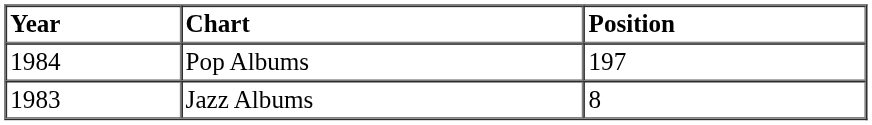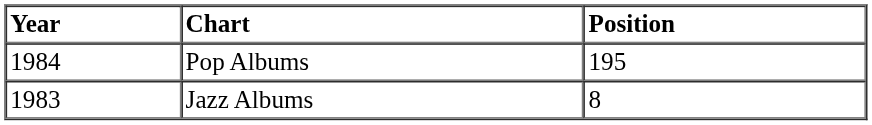Pop Albums | Position: 197 -> 195
